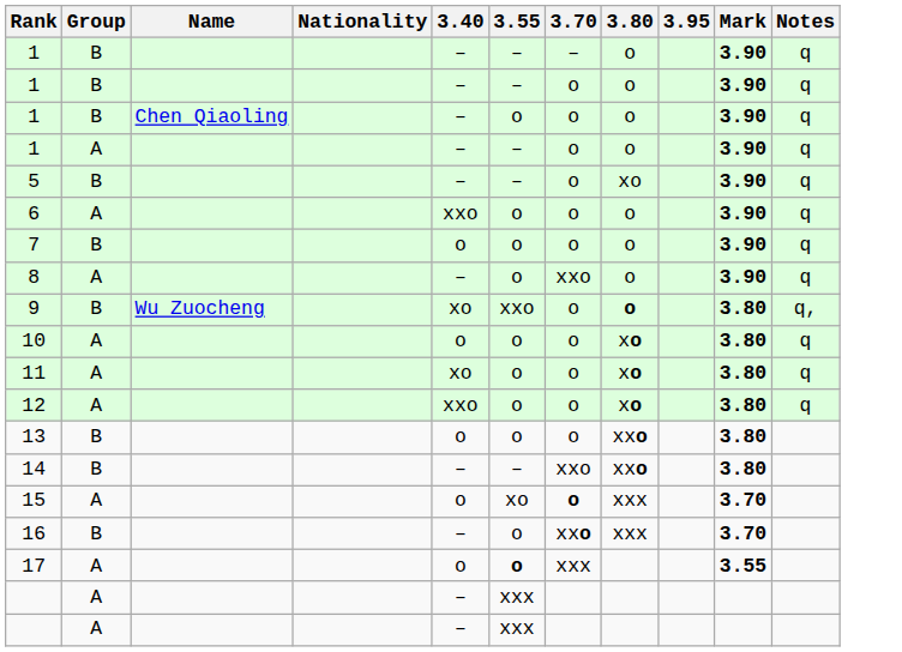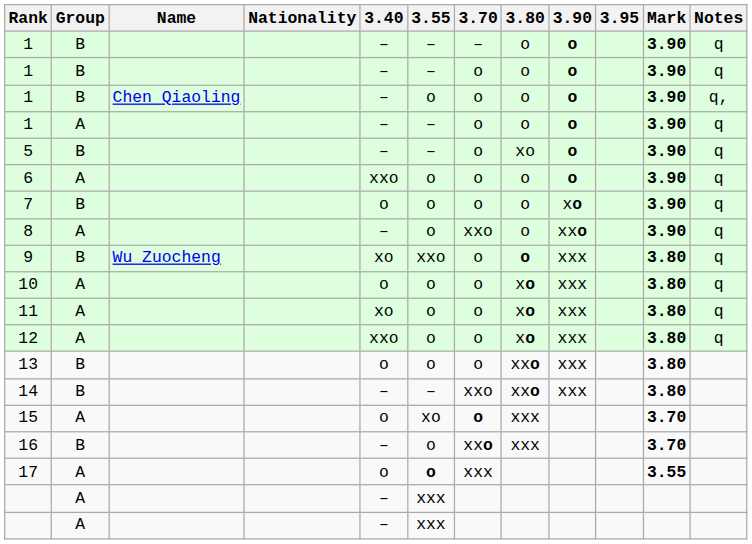+ column: 3.90 | o | o | o | o | o | o | xo | xxo | xxx | xxx | xxx | xxx | xxx | xxx
1 / Chen Qiaoling | Notes: q -> q,
9 | Notes: q, -> q
